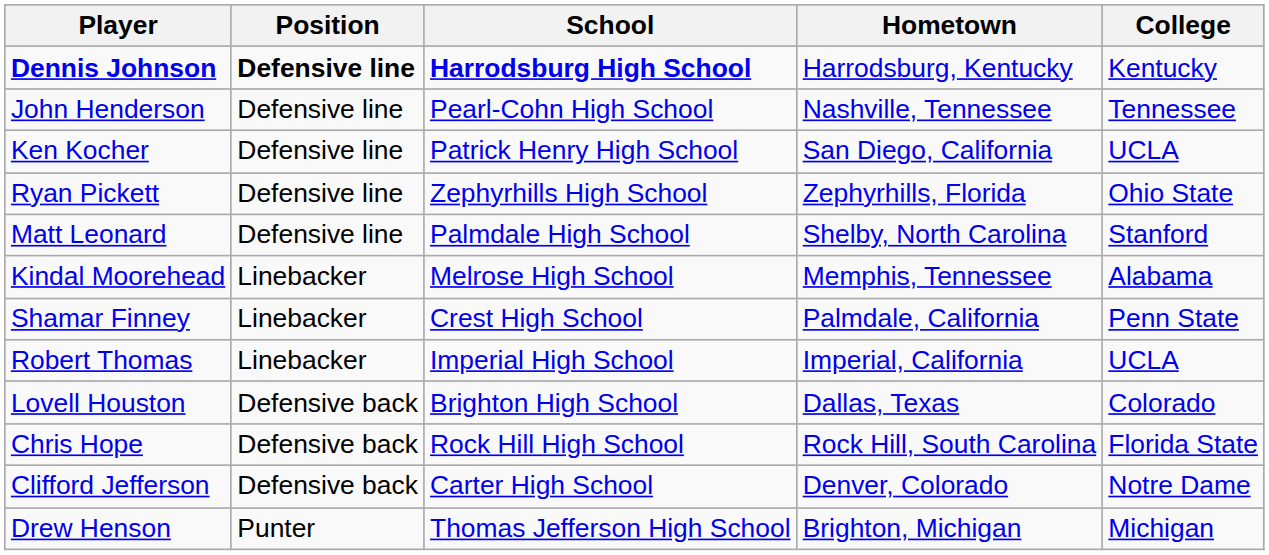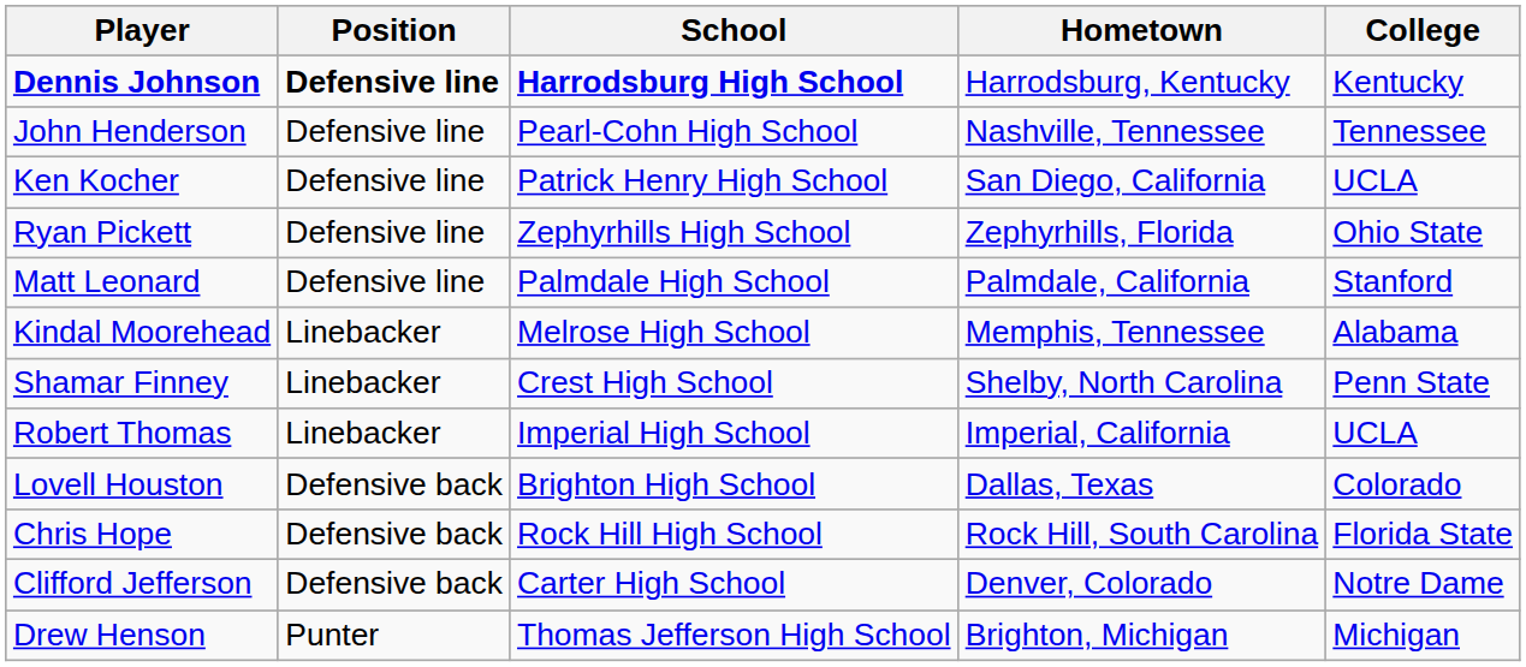Matt Leonard | Hometown: Shelby, North Carolina -> Palmdale, California
Shamar Finney | Hometown: Palmdale, California -> Shelby, North Carolina
